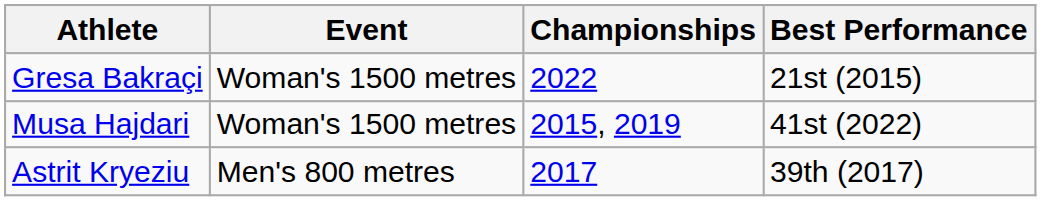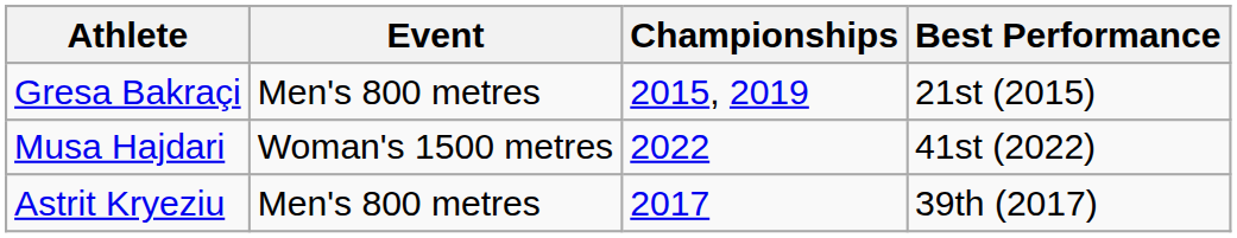Gresa Bakraçi | Event: Woman's 1500 metres -> Men's 800 metres
Gresa Bakraçi | Championships: 2022 -> 2015, 2019
Musa Hajdari | Championships: 2015, 2019 -> 2022
